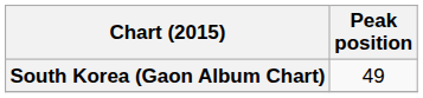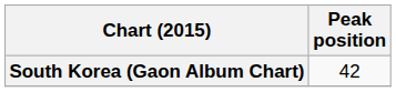South Korea (Gaon Album Chart) | Peak position: 49 -> 42
